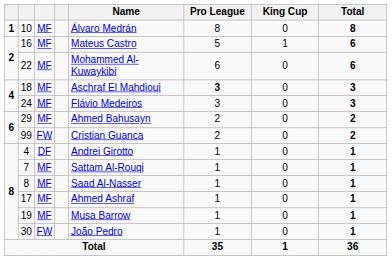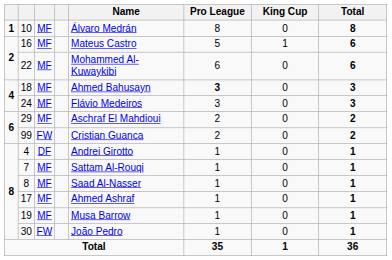18 | Name: Aschraf El Mahdioui -> Ahmed Bahusayn
29 | Name: Ahmed Bahusayn -> Aschraf El Mahdioui
